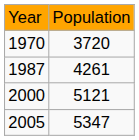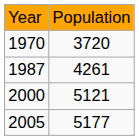2005 | column 2: 5347 -> 5177
